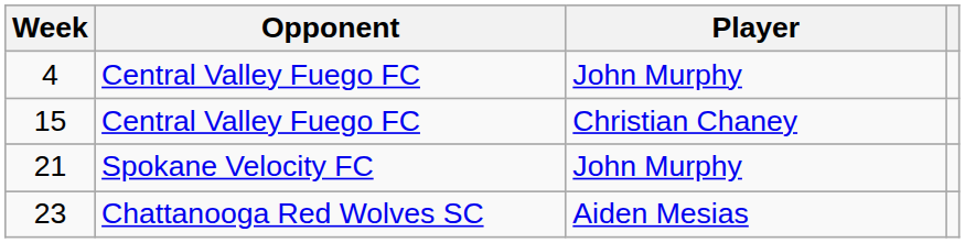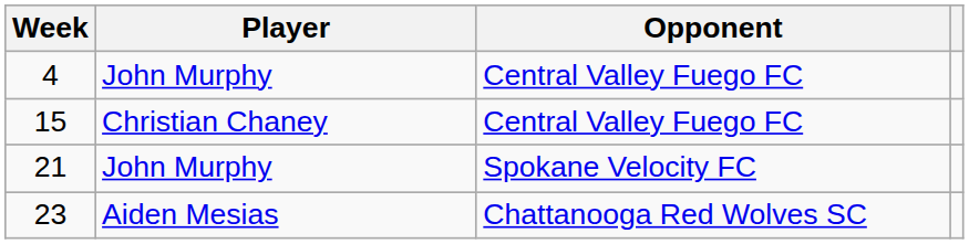columns swapped: Player <-> Opponent
